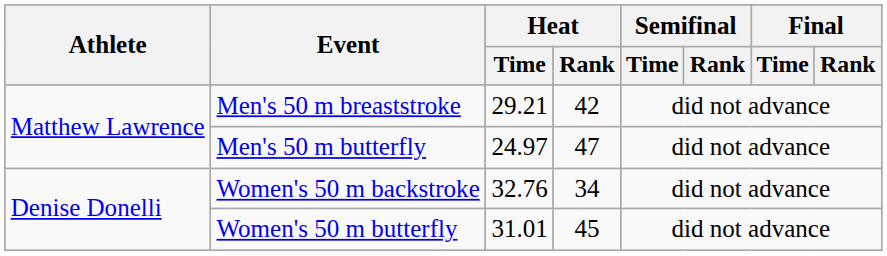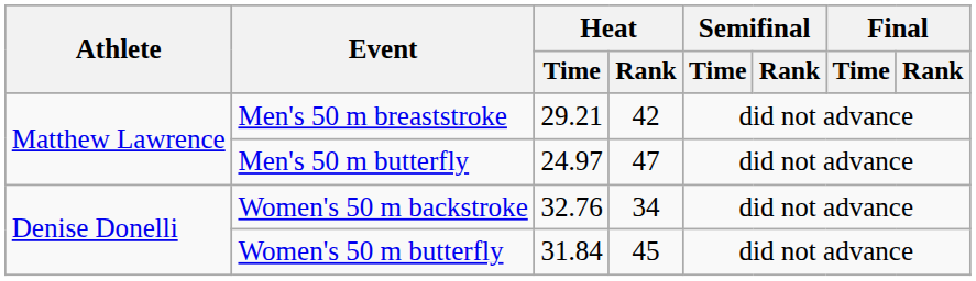Women's 50 m butterfly | Heat / Time: 31.01 -> 31.84
